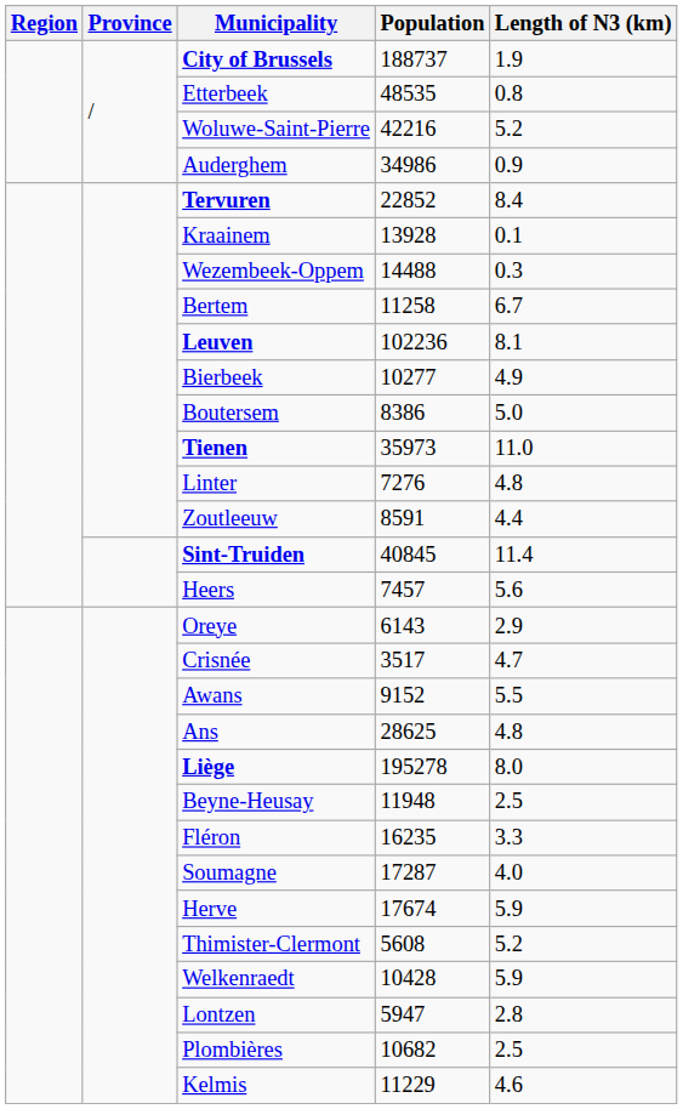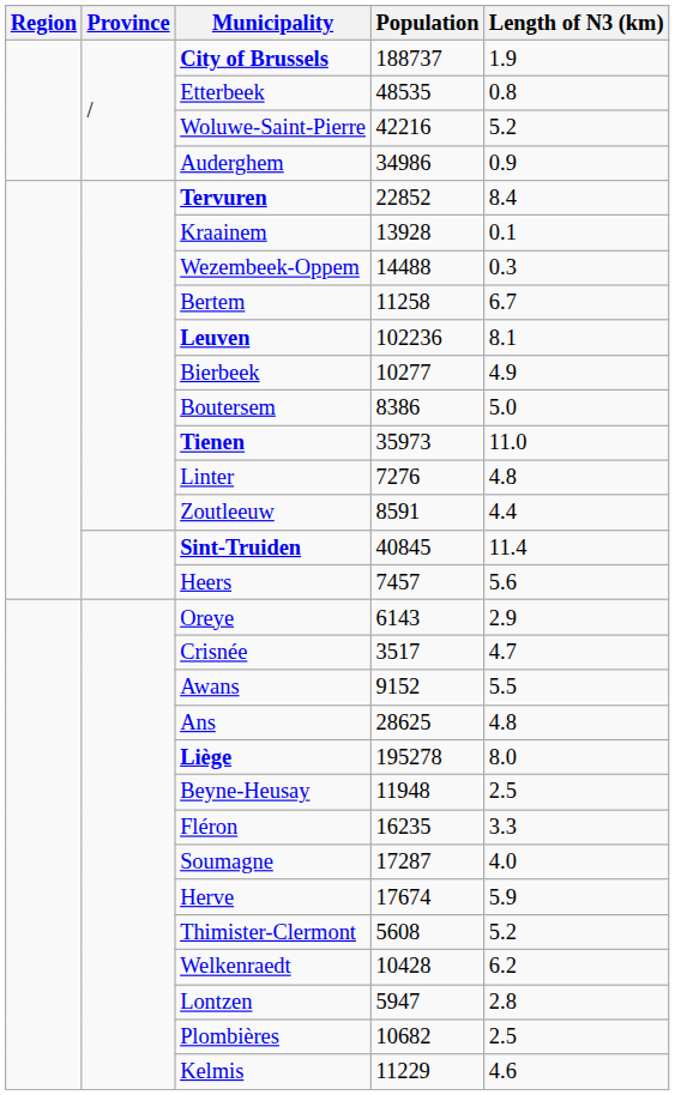Welkenraedt | Length of N3 (km): 5.9 -> 6.2
